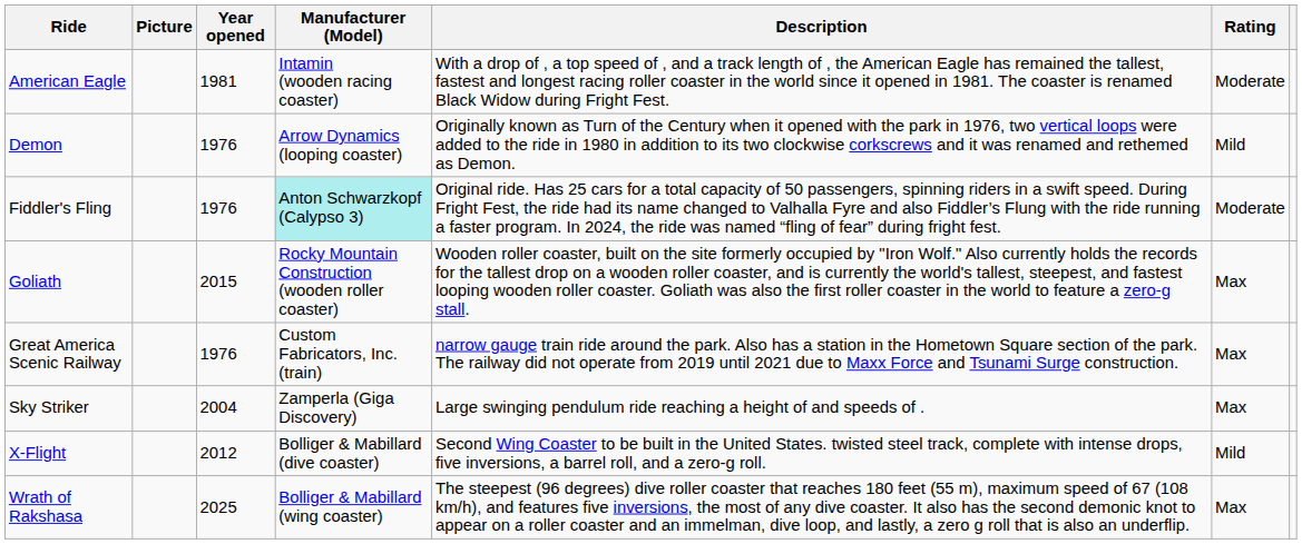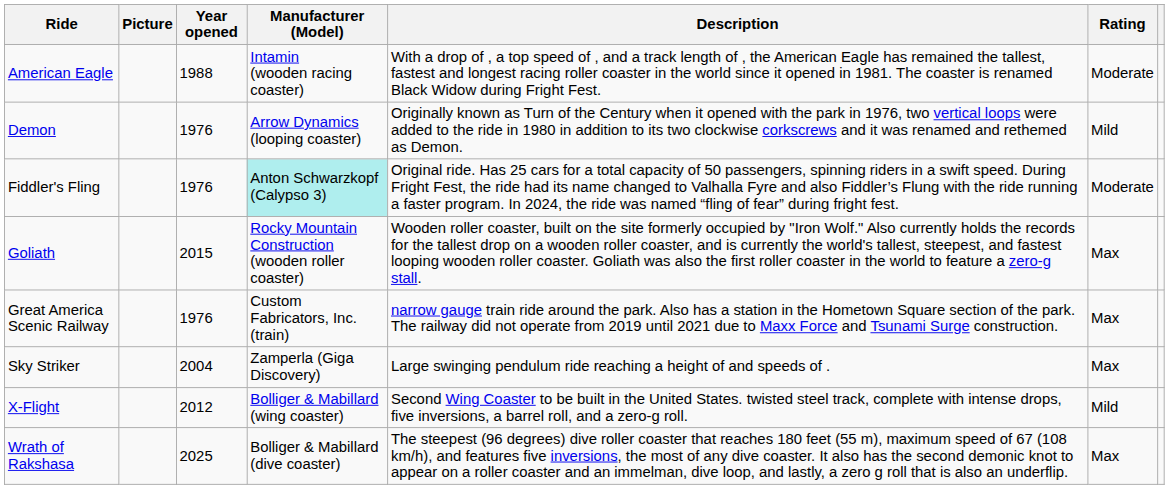American Eagle | Year opened: 1981 -> 1988
X-Flight | Manufacturer (Model): Bolliger & Mabillard (dive coaster) -> Bolliger & Mabillard (wing coaster)
Wrath of Rakshasa | Manufacturer (Model): Bolliger & Mabillard (wing coaster) -> Bolliger & Mabillard (dive coaster)
